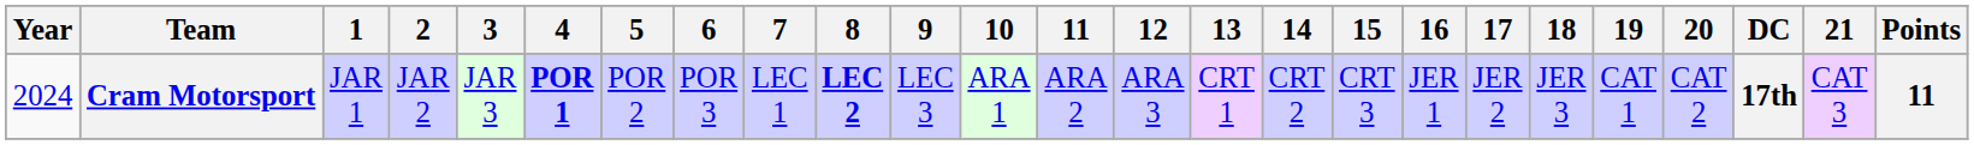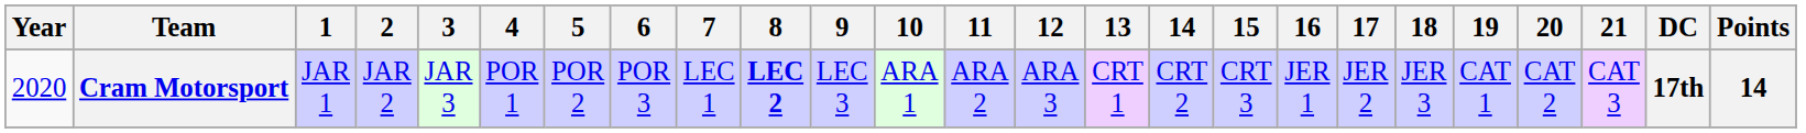columns swapped: 21 <-> DC
Cram Motorsport | Year: 2024 -> 2020
Cram Motorsport | 4: bold -> normal
Cram Motorsport | Points: 11 -> 14
